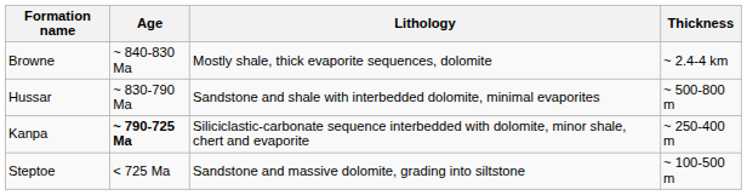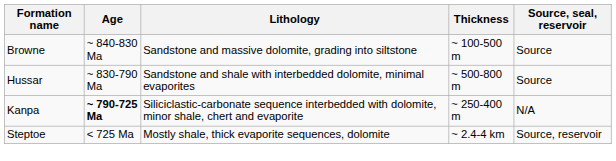+ column: Source, seal, reservoir | Source | Source | N/A | Source, reservoir
Browne | Lithology: Mostly shale, thick evaporite sequences, dolomite -> Sandstone and massive dolomite, grading into siltstone
Browne | Thickness: ~ 2.4-4 km -> ~ 100-500 m
Steptoe | Lithology: Sandstone and massive dolomite, grading into siltstone -> Mostly shale, thick evaporite sequences, dolomite
Steptoe | Thickness: ~ 100-500 m -> ~ 2.4-4 km
